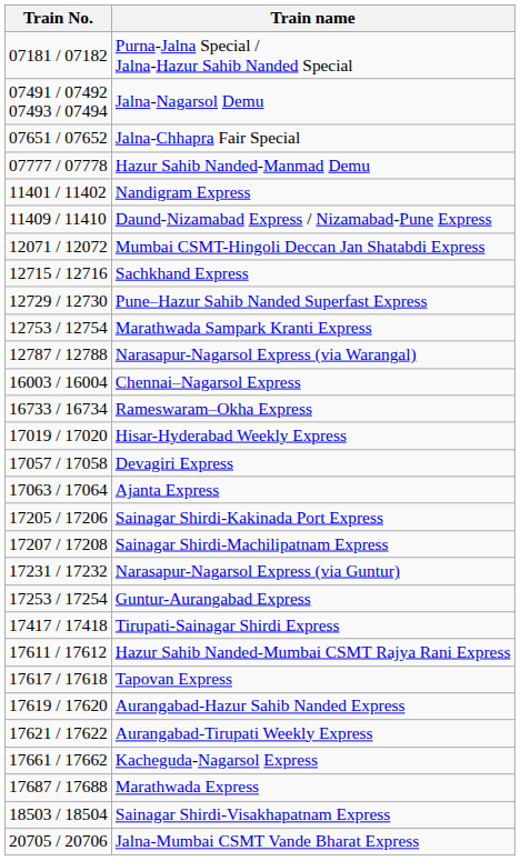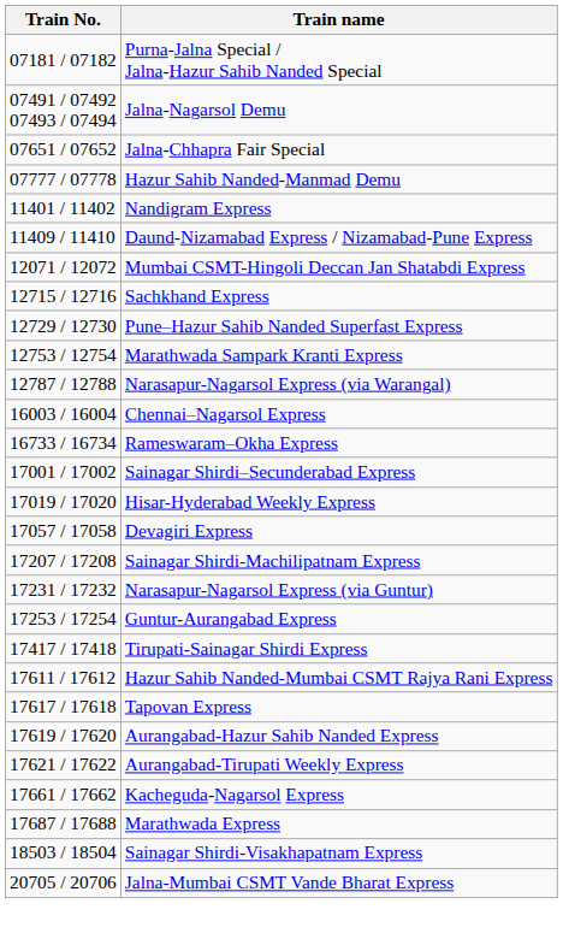+ row: 17001 / 17002 | Sainagar Shirdi–Secunderabad Express
- row: 17063 / 17064 | Ajanta Express
- row: 17205 / 17206 | Sainagar Shirdi-Kakinada Port Express
